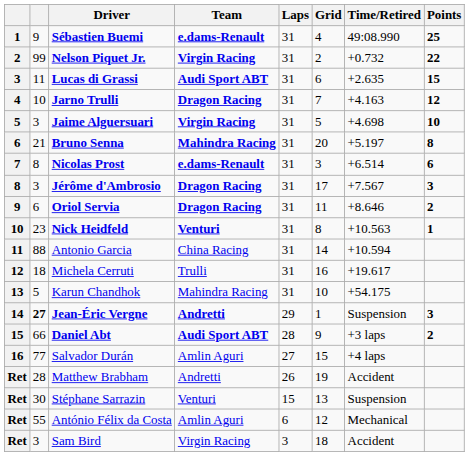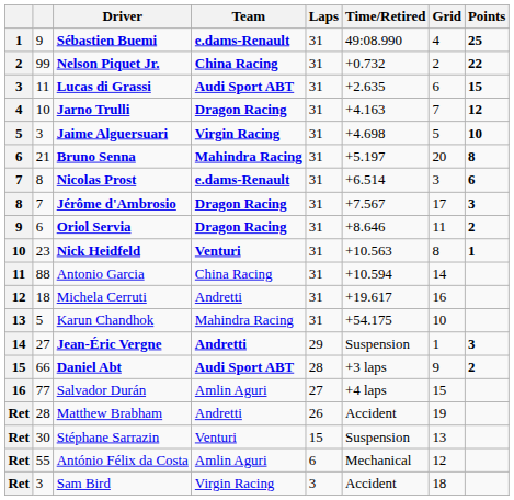columns swapped: Time/Retired <-> Grid
Nelson Piquet Jr. | Team: Virgin Racing -> China Racing
Jérôme d'Ambrosio | column 2: 3 -> 7
Michela Cerruti | Team: Trulli -> Andretti
Jean-Éric Vergne | column 2: bold -> normal
